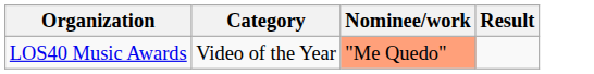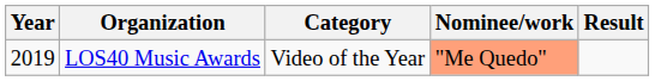+ column: Year | 2019
